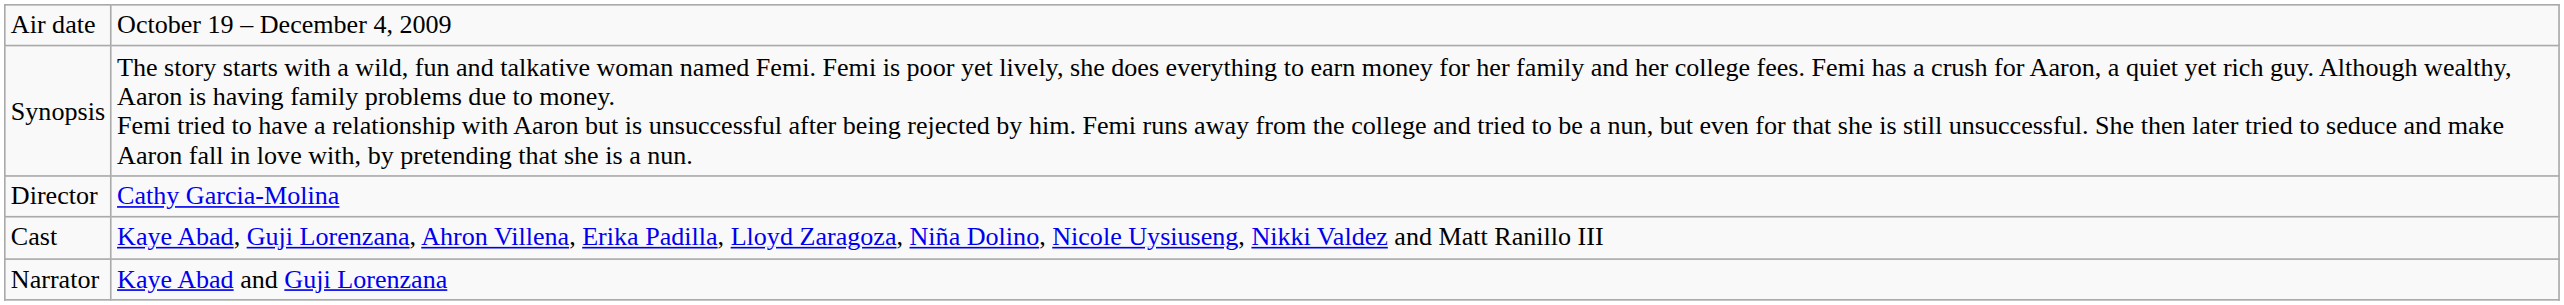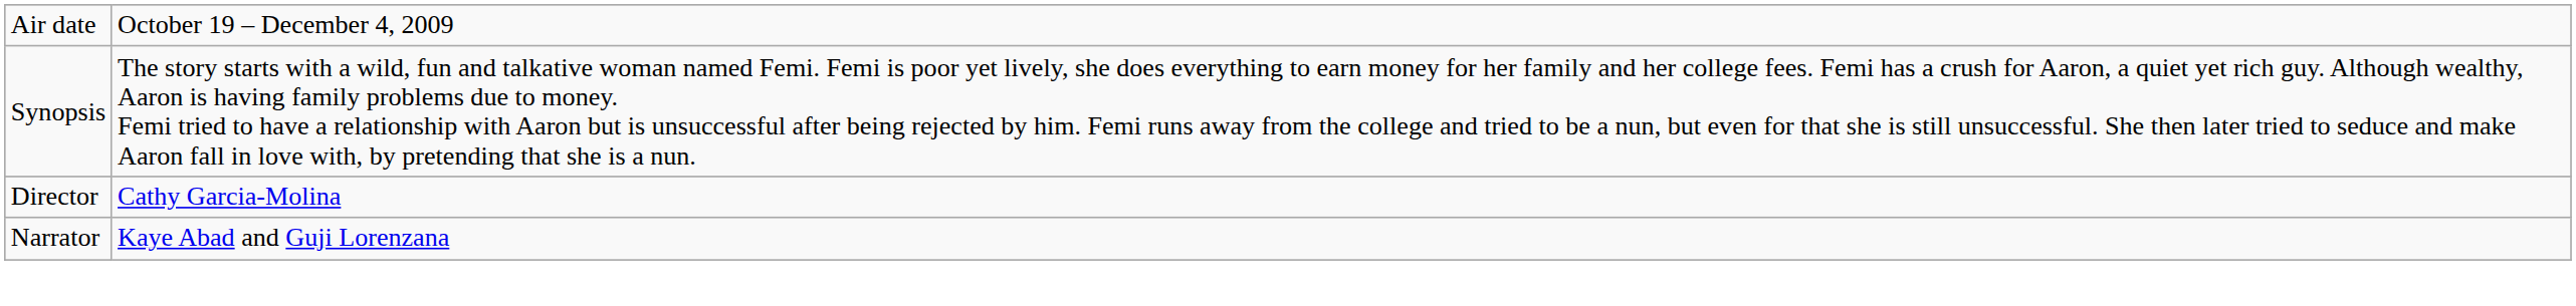- row: Cast | Kaye Abad, Guji Lorenzana, Ahron Villena, Erika Padilla, Lloyd Zaragoza, Niña Dolino, Nicole Uysiuseng, Nikki Valdez and Matt Ranillo III
